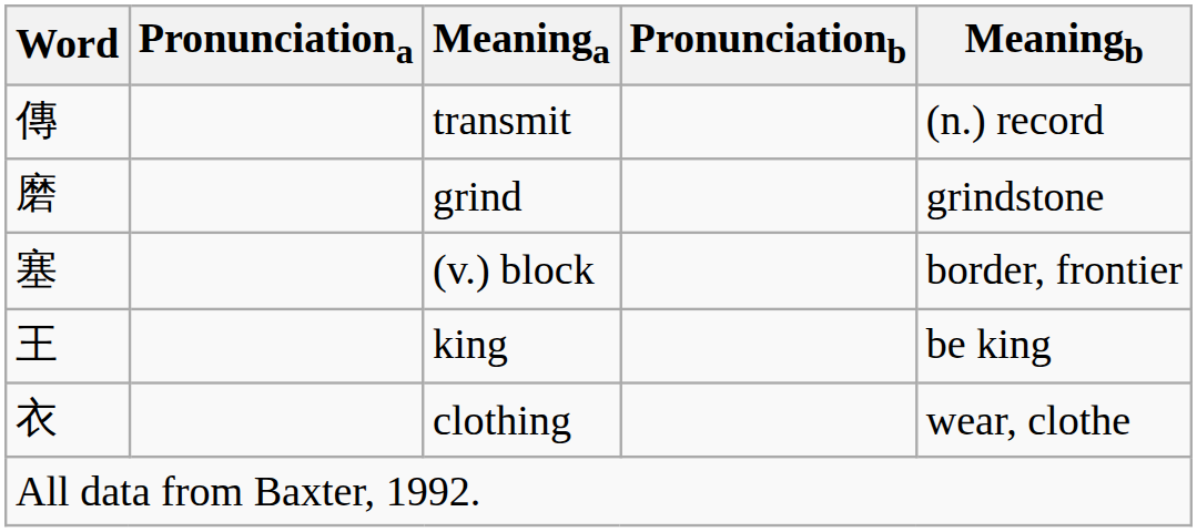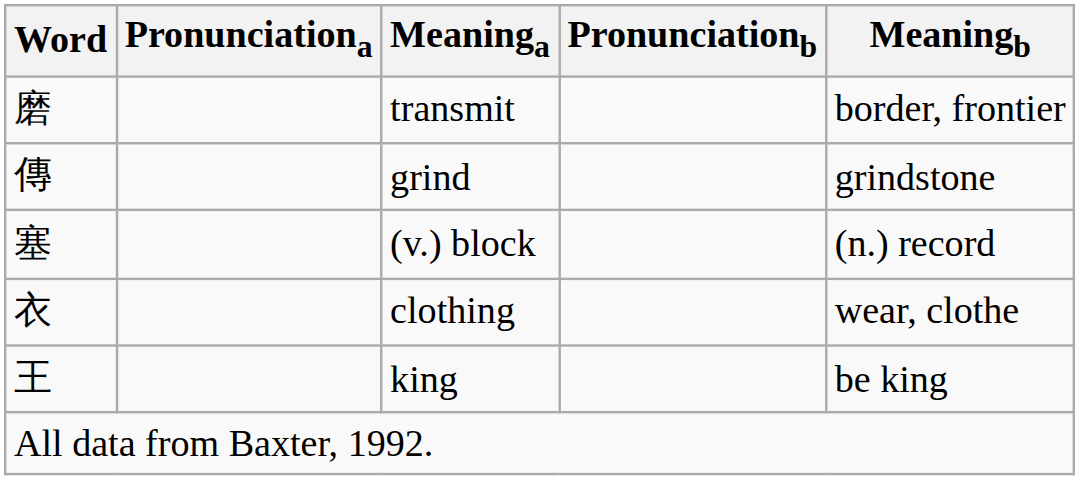transmit | Word: 傳 -> 磨
transmit | Meaningb: (n.) record -> border, frontier
grind | Word: 磨 -> 傳
(v.) block | Meaningb: border, frontier -> (n.) record
rows swapped: clothing <-> king
